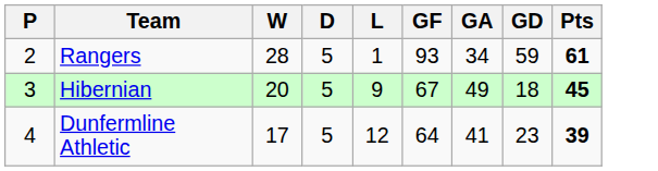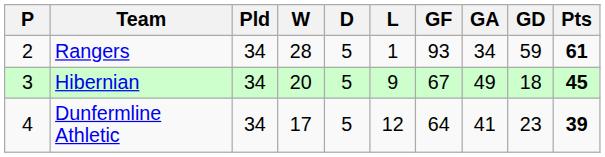+ column: Pld | 34 | 34 | 34
